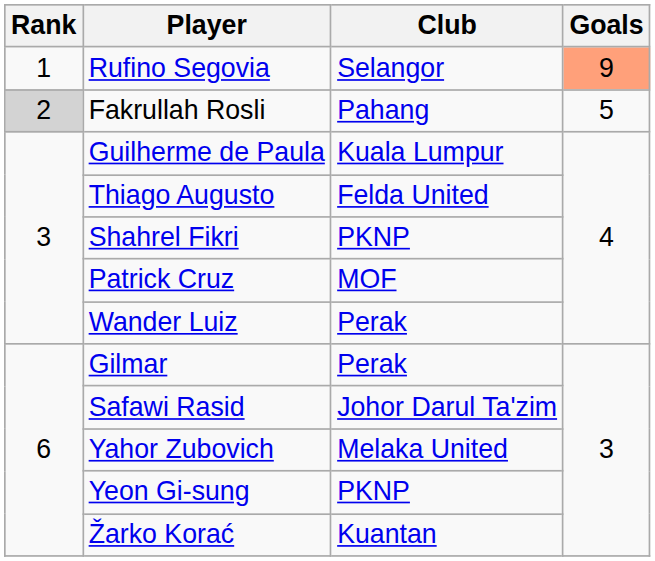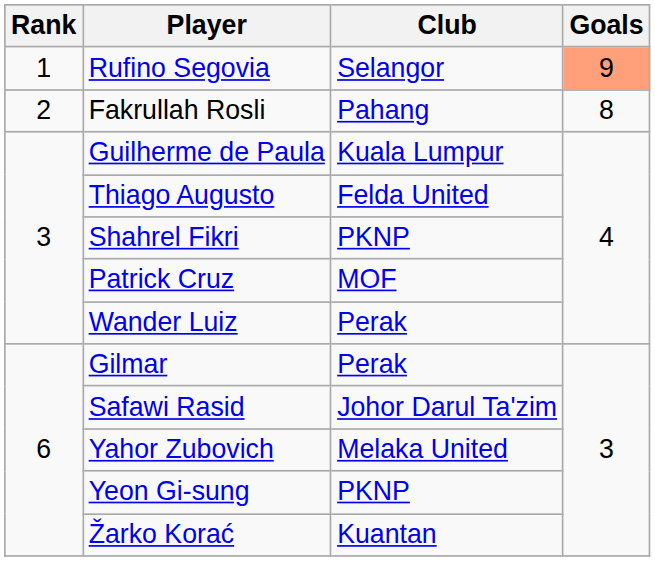Fakrullah Rosli | Rank: lightgrey background -> no background
Fakrullah Rosli | Goals: 5 -> 8
